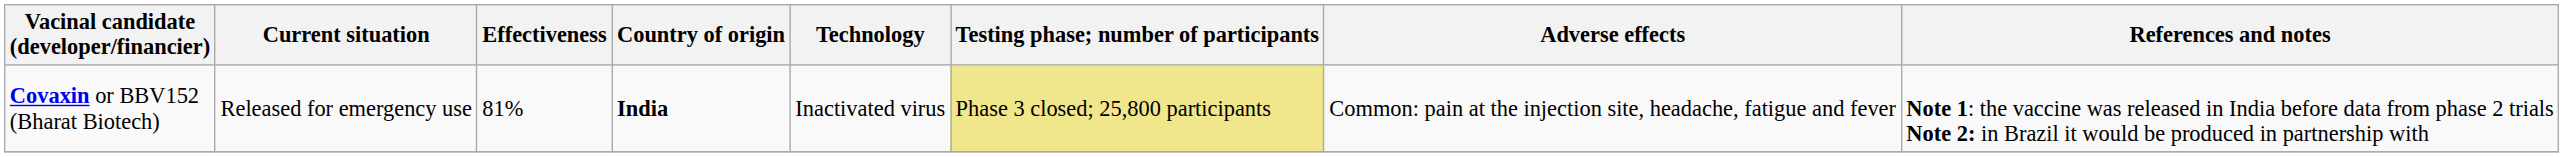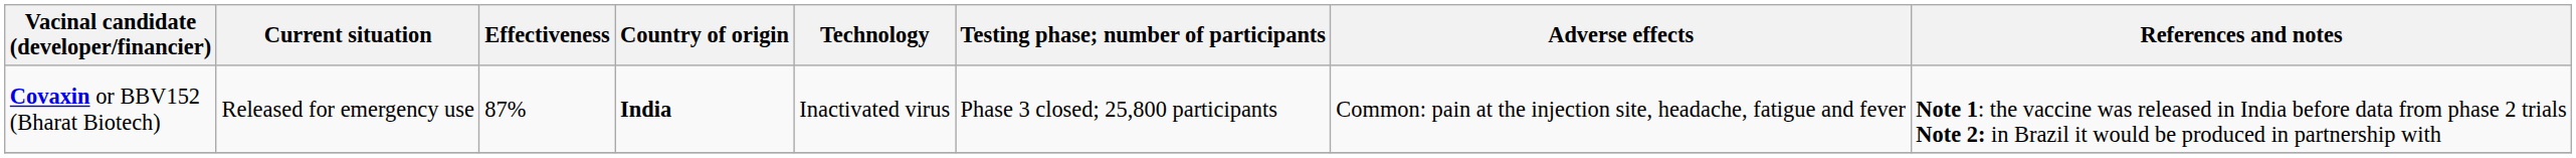Covaxin or BBV152 (Bharat Biotech) | Effectiveness: 81% -> 87%
Covaxin or BBV152 (Bharat Biotech) | Testing phase; number of participants: khaki background -> no background
